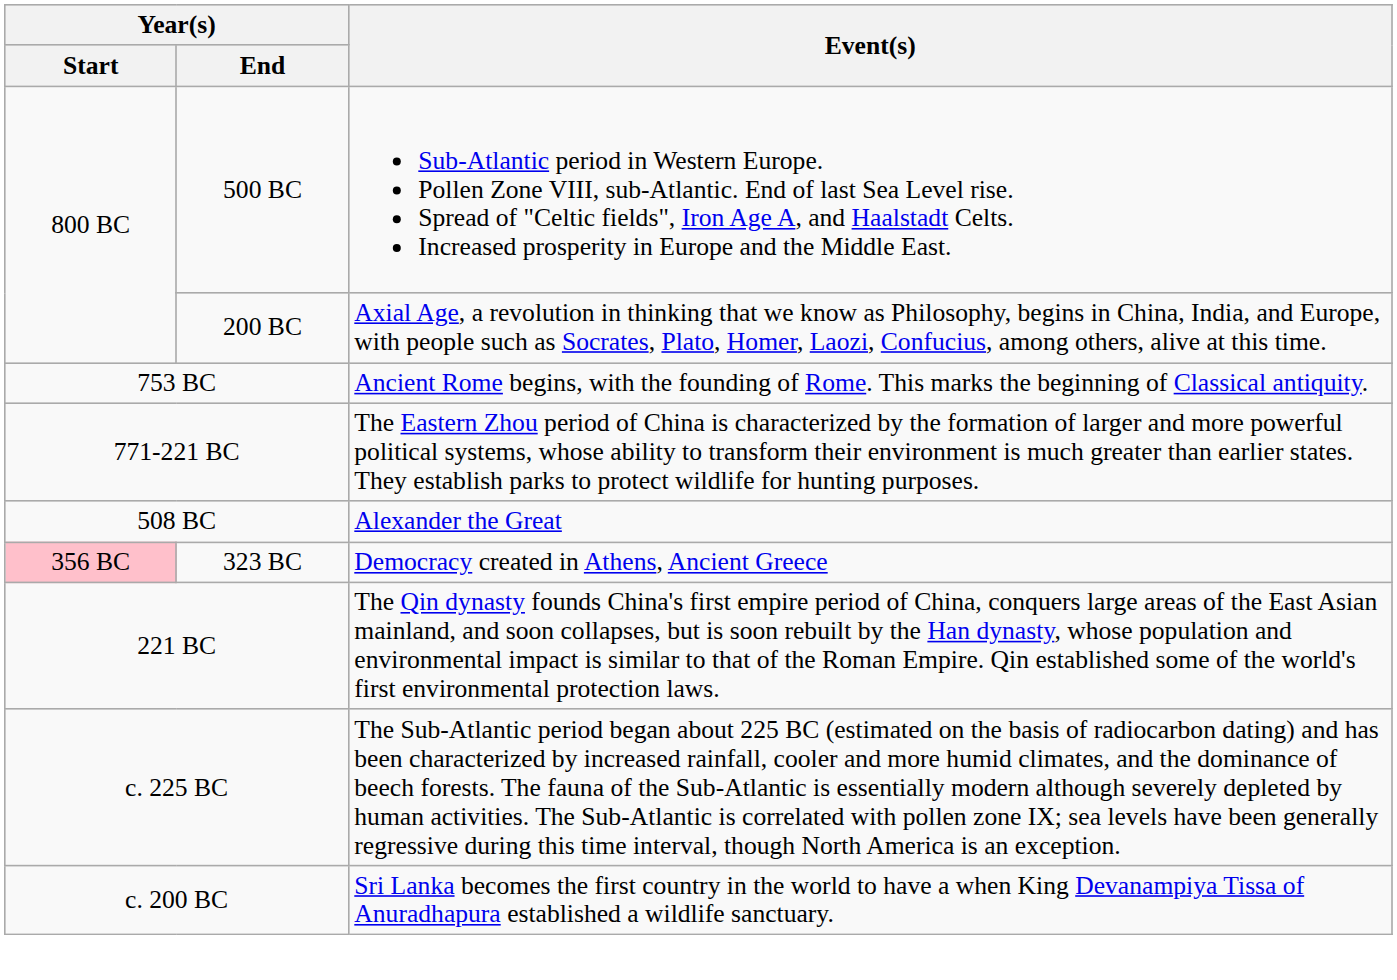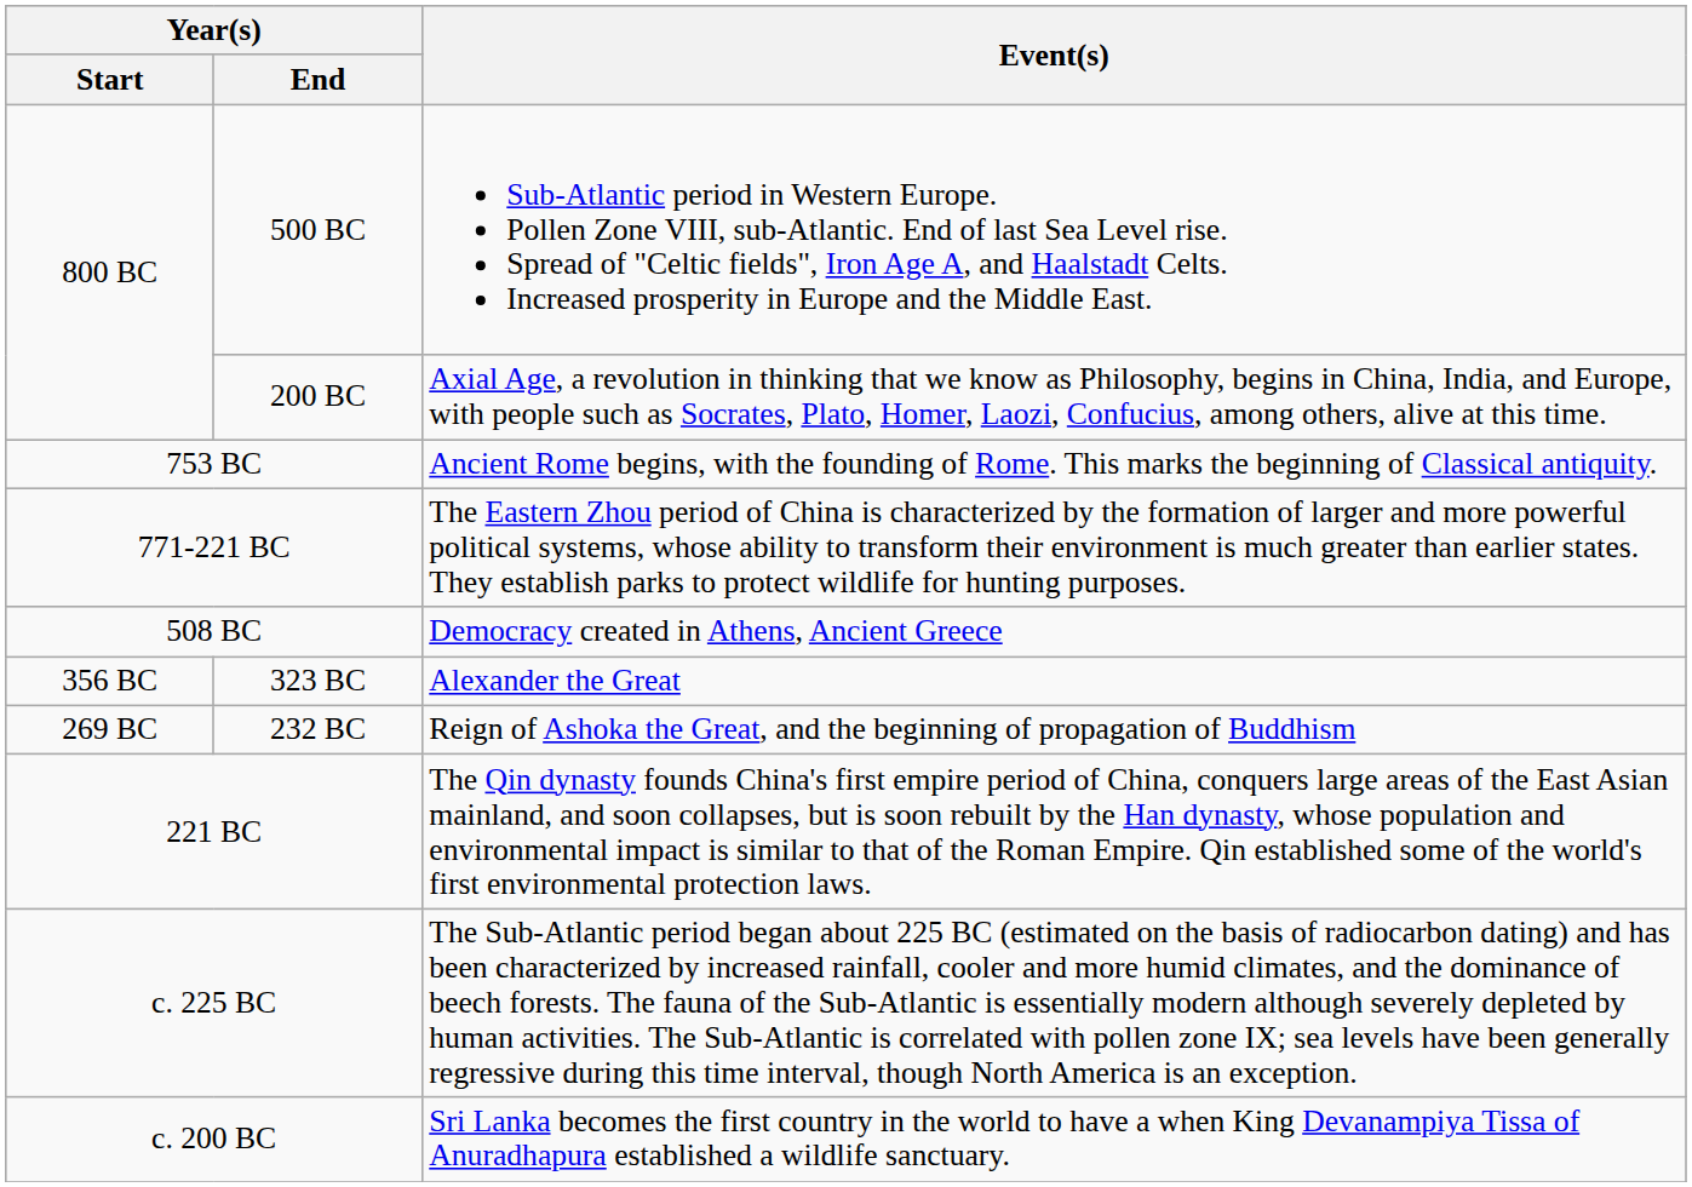508 BC | Event(s): Alexander the Great -> Democracy created in Athens, Ancient Greece
323 BC | Year(s) / Start: pink background -> no background
323 BC | Event(s): Democracy created in Athens, Ancient Greece -> Alexander the Great
+ row: 269 BC | 232 BC | Reign of Ashoka the Great, and the beginning of propagation of Buddhism
